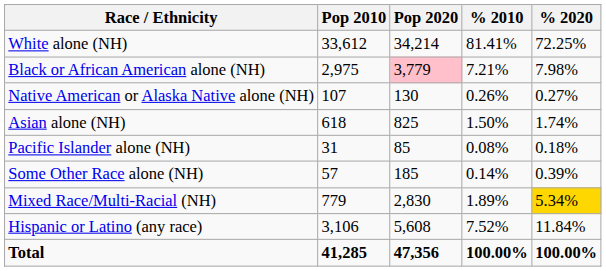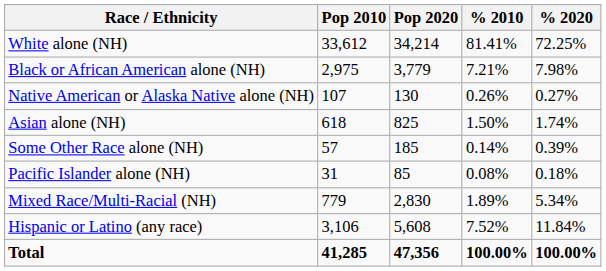Black or African American alone (NH) | Pop 2020: pink background -> no background
rows swapped: Pacific Islander alone (NH) <-> Some Other Race alone (NH)
Mixed Race/Multi-Racial (NH) | % 2020: gold background -> no background
